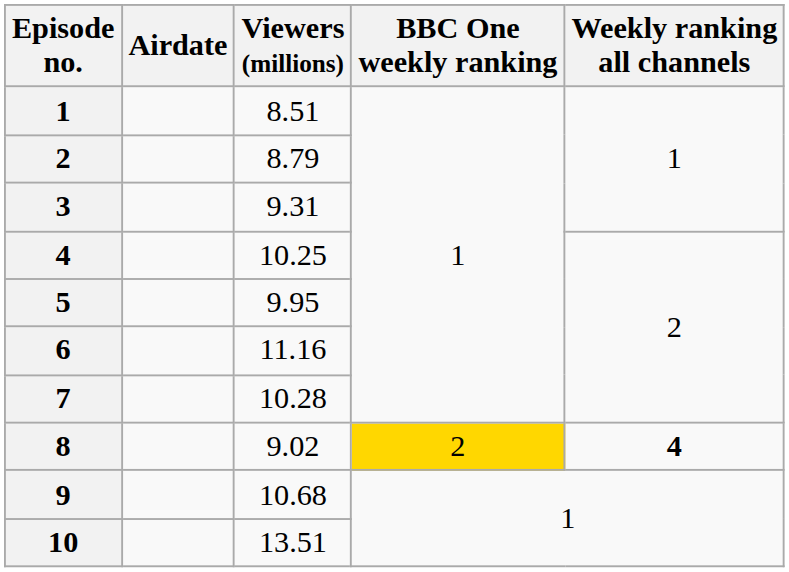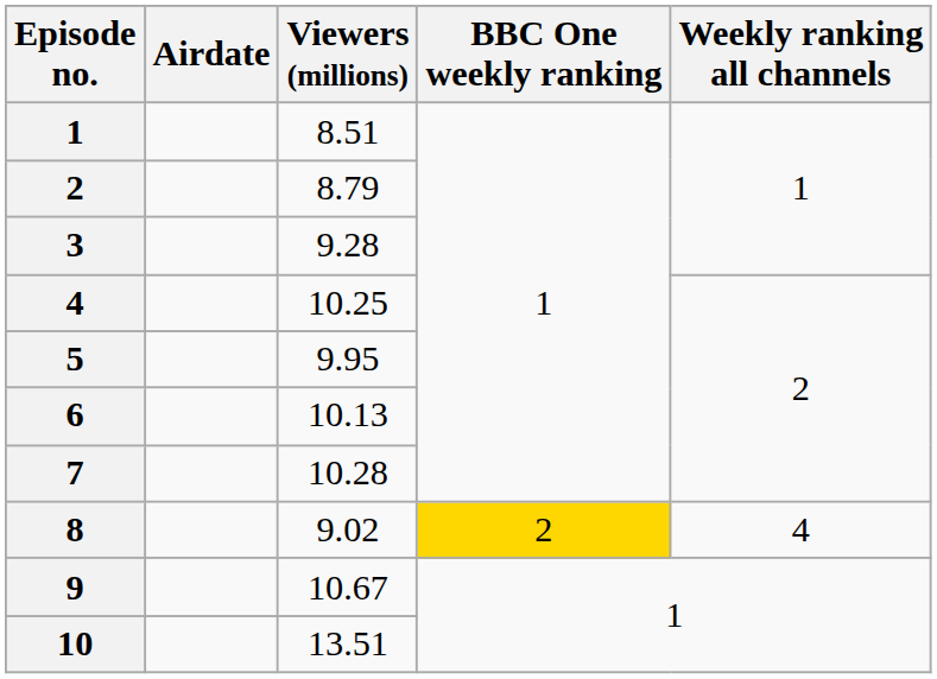3 | Viewers (millions): 9.31 -> 9.28
6 | Viewers (millions): 11.16 -> 10.13
8 | Weekly ranking all channels: bold -> normal
9 | Viewers (millions): 10.68 -> 10.67
